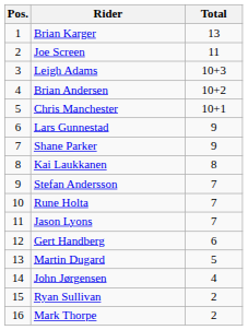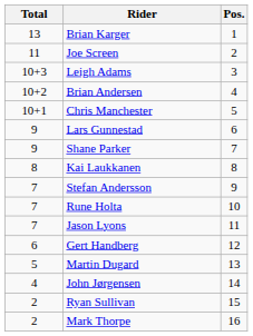columns swapped: Pos. <-> Total
